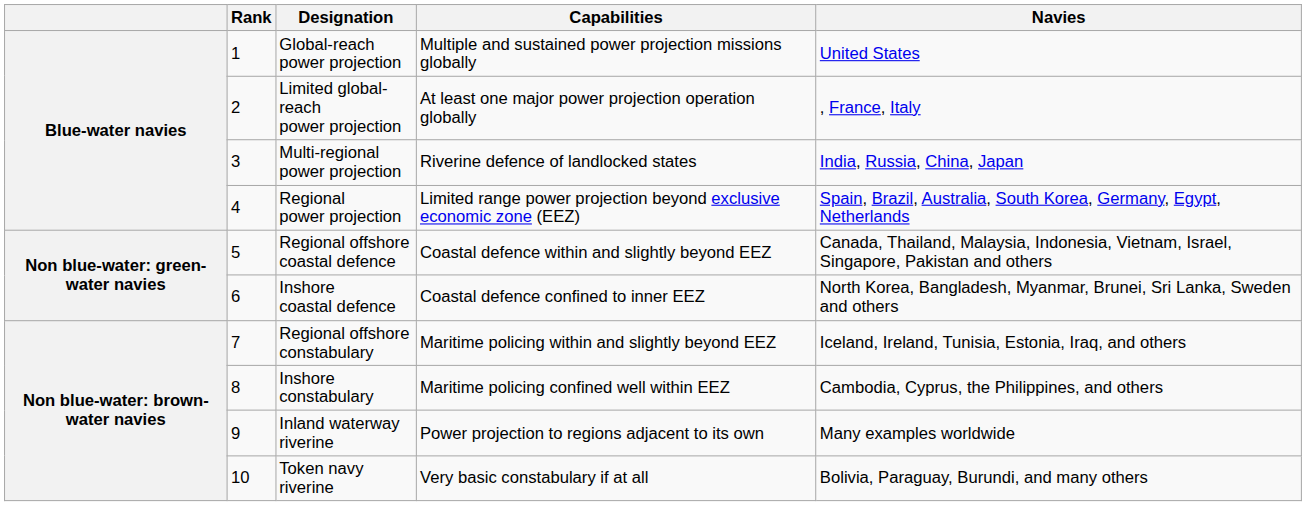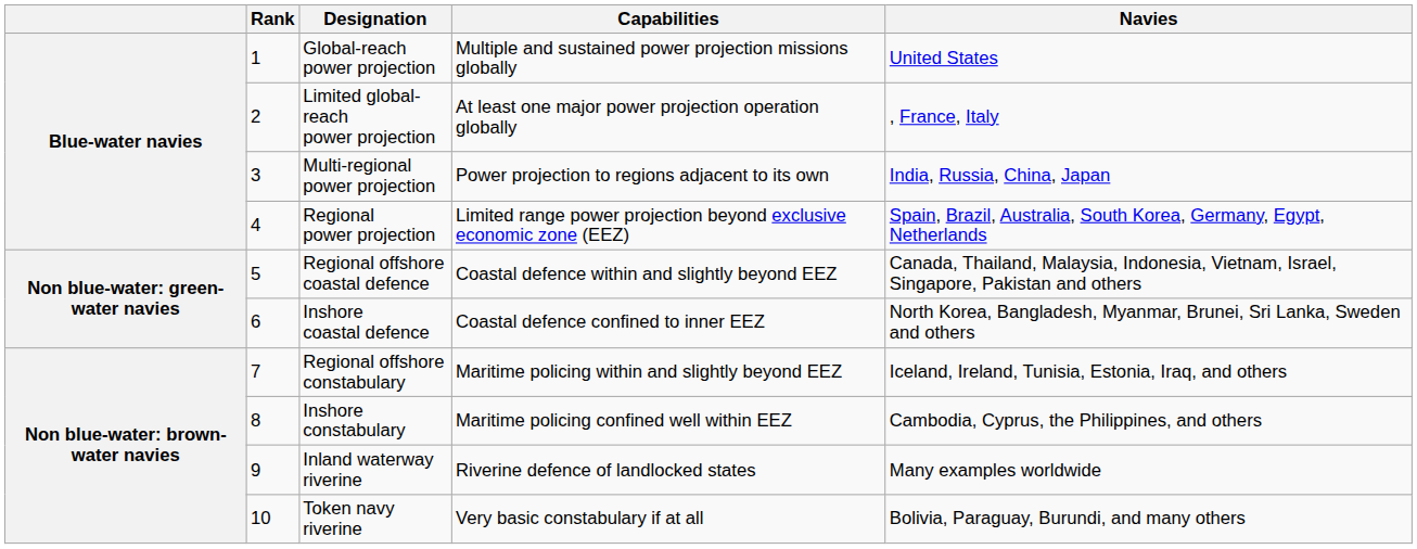Multi-regional power projection | Capabilities: Riverine defence of landlocked states -> Power projection to regions adjacent to its own
Inland waterway riverine | Capabilities: Power projection to regions adjacent to its own -> Riverine defence of landlocked states
